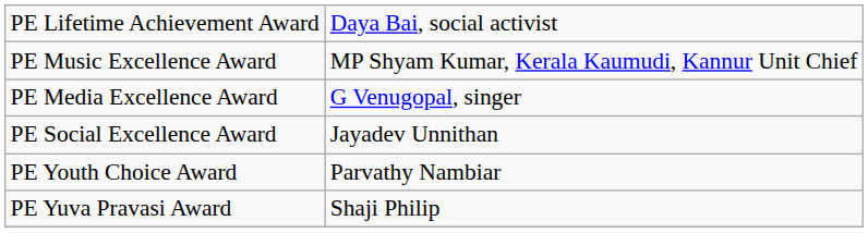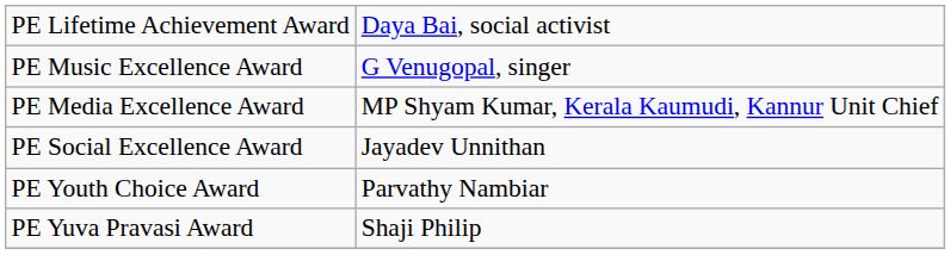PE Music Excellence Award | column 2: MP Shyam Kumar, Kerala Kaumudi, Kannur Unit Chief -> G Venugopal, singer
PE Media Excellence Award | column 2: G Venugopal, singer -> MP Shyam Kumar, Kerala Kaumudi, Kannur Unit Chief
